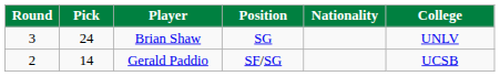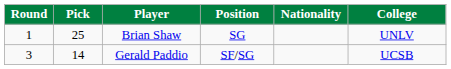Brian Shaw | Round: 3 -> 1
Brian Shaw | Pick: 24 -> 25
Gerald Paddio | Round: 2 -> 3
